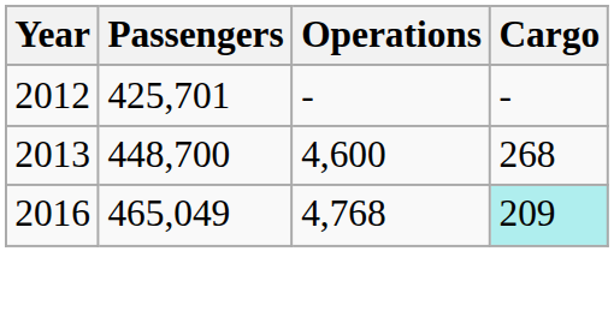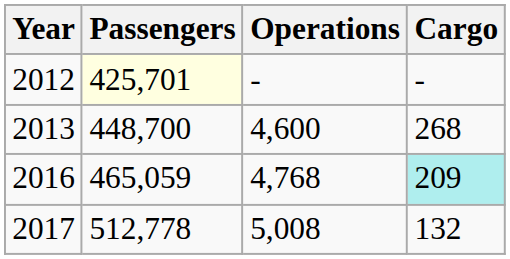2012 | Passengers: no background -> lightyellow background
2016 | Passengers: 465,049 -> 465,059
+ row: 2017 | 512,778 | 5,008 | 132
